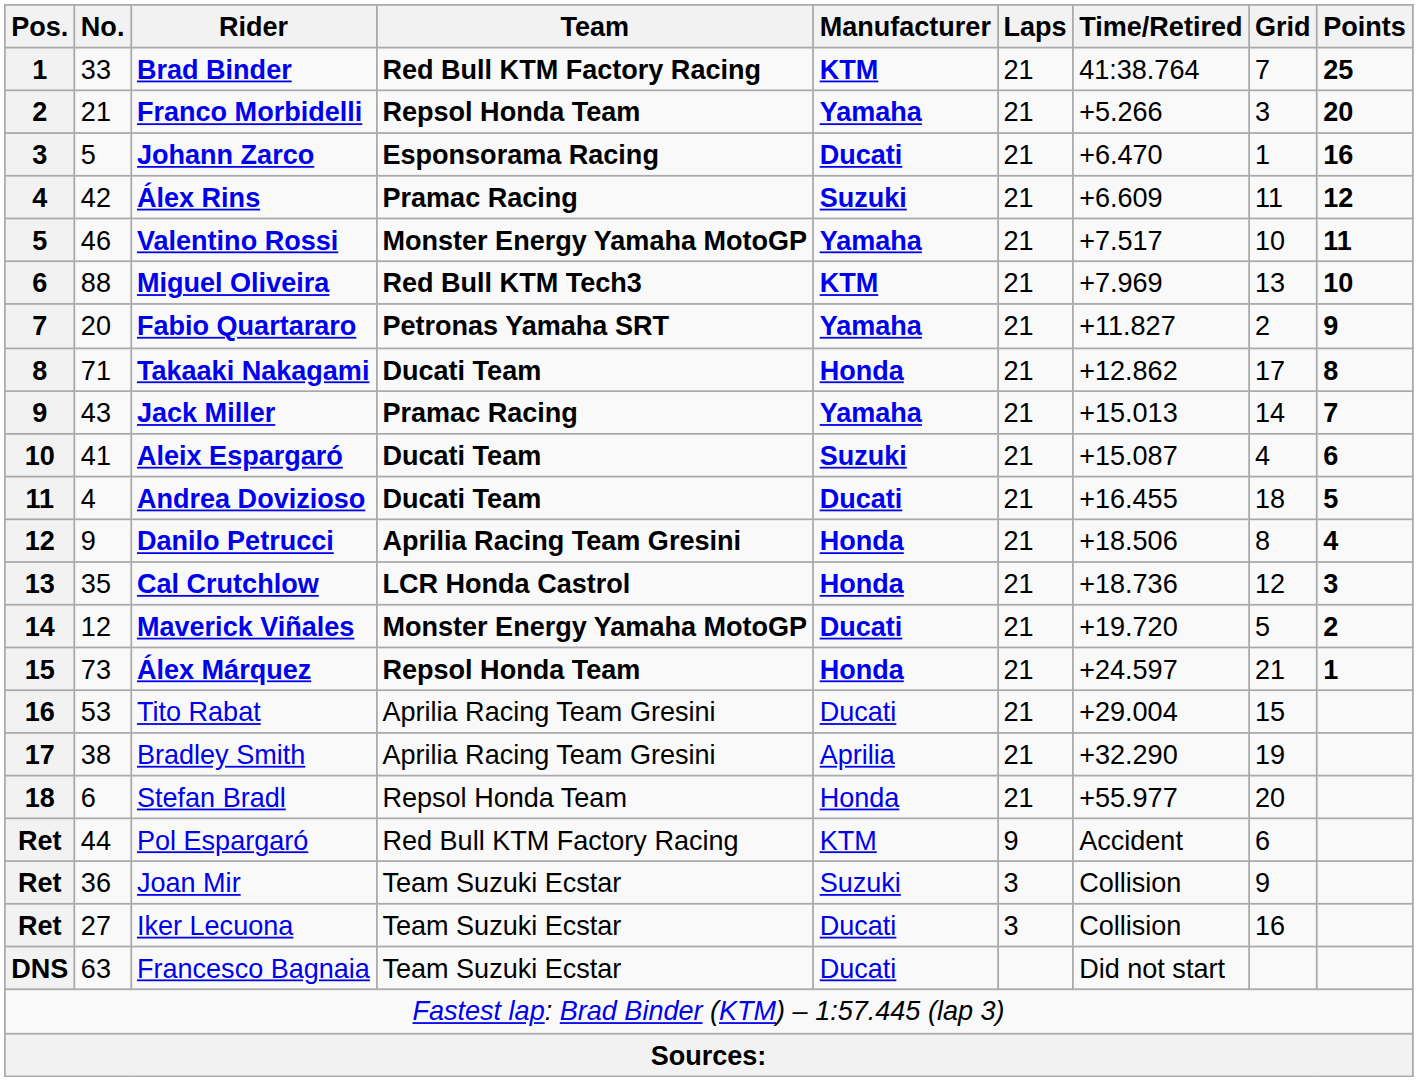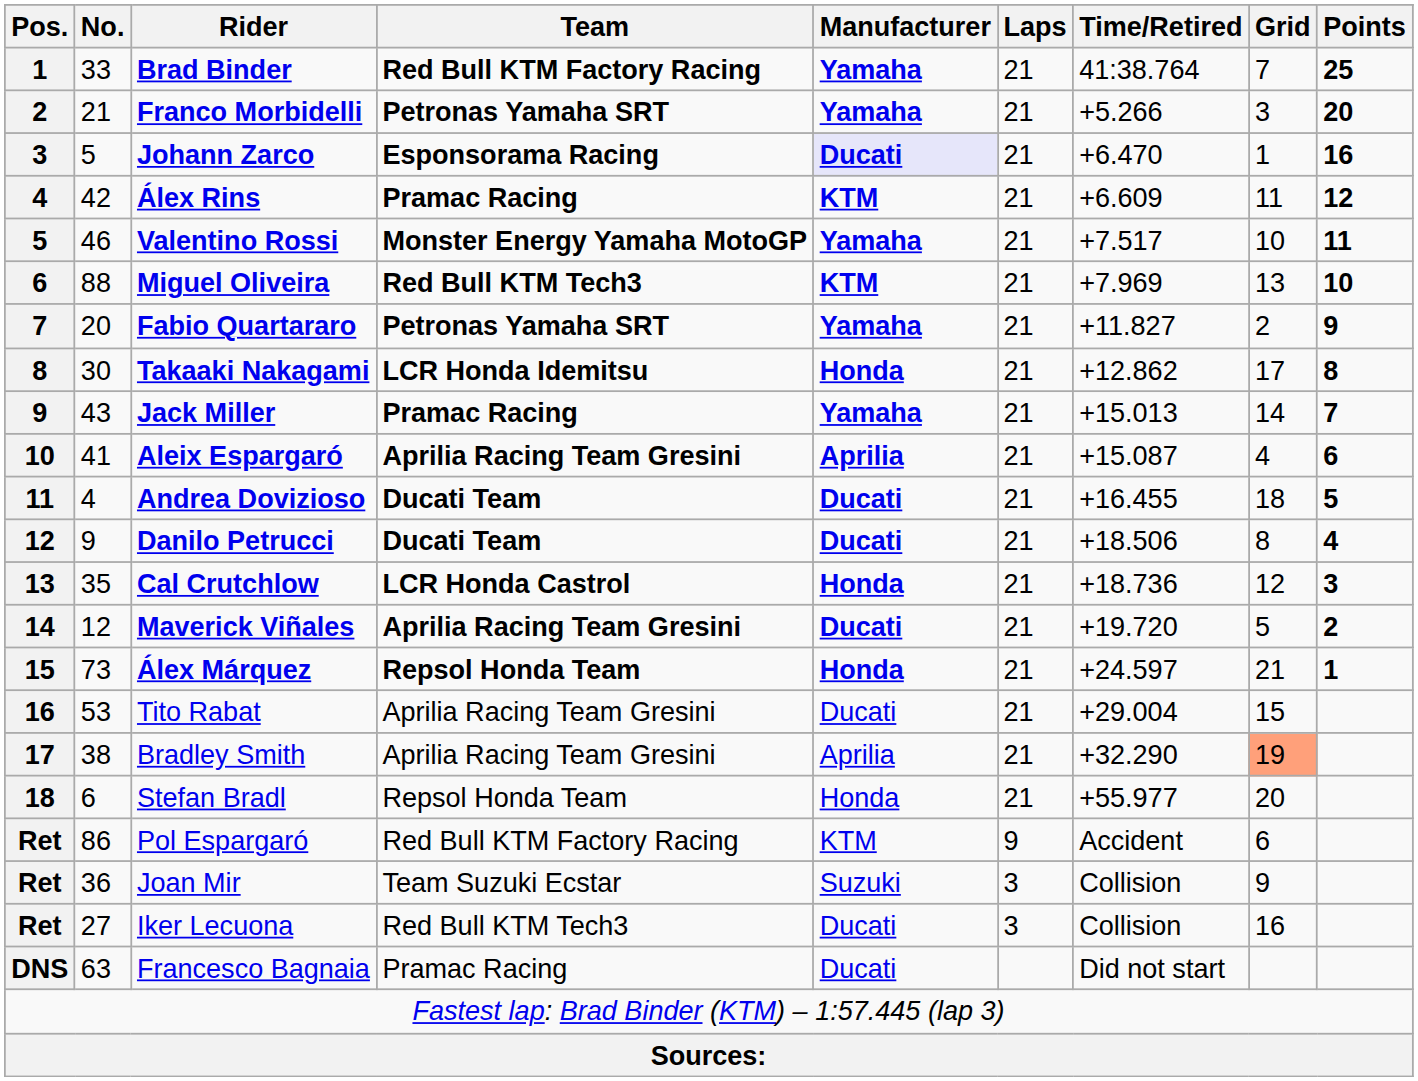Brad Binder | Manufacturer: KTM -> Yamaha
Franco Morbidelli | Team: Repsol Honda Team -> Petronas Yamaha SRT
Johann Zarco | Manufacturer: no background -> lavender background
Álex Rins | Manufacturer: Suzuki -> KTM
Takaaki Nakagami | No.: 71 -> 30
Takaaki Nakagami | Team: Ducati Team -> LCR Honda Idemitsu
Aleix Espargaró | Team: Ducati Team -> Aprilia Racing Team Gresini
Aleix Espargaró | Manufacturer: Suzuki -> Aprilia
Danilo Petrucci | Team: Aprilia Racing Team Gresini -> Ducati Team
Danilo Petrucci | Manufacturer: Honda -> Ducati
Maverick Viñales | Team: Monster Energy Yamaha MotoGP -> Aprilia Racing Team Gresini
Bradley Smith | Grid: no background -> lightsalmon background
Pol Espargaró | No.: 44 -> 86
Iker Lecuona | Team: Team Suzuki Ecstar -> Red Bull KTM Tech3
Francesco Bagnaia | Team: Team Suzuki Ecstar -> Pramac Racing
